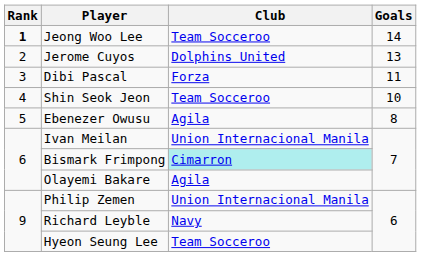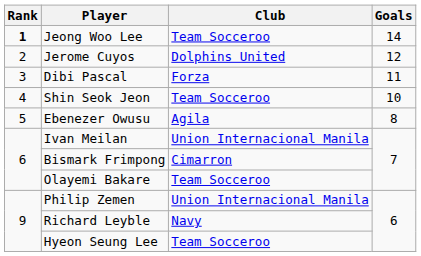Jerome Cuyos | Goals: 13 -> 12
Bismark Frimpong | Club: paleturquoise background -> no background
Olayemi Bakare | Club: Agila -> Team Socceroo
